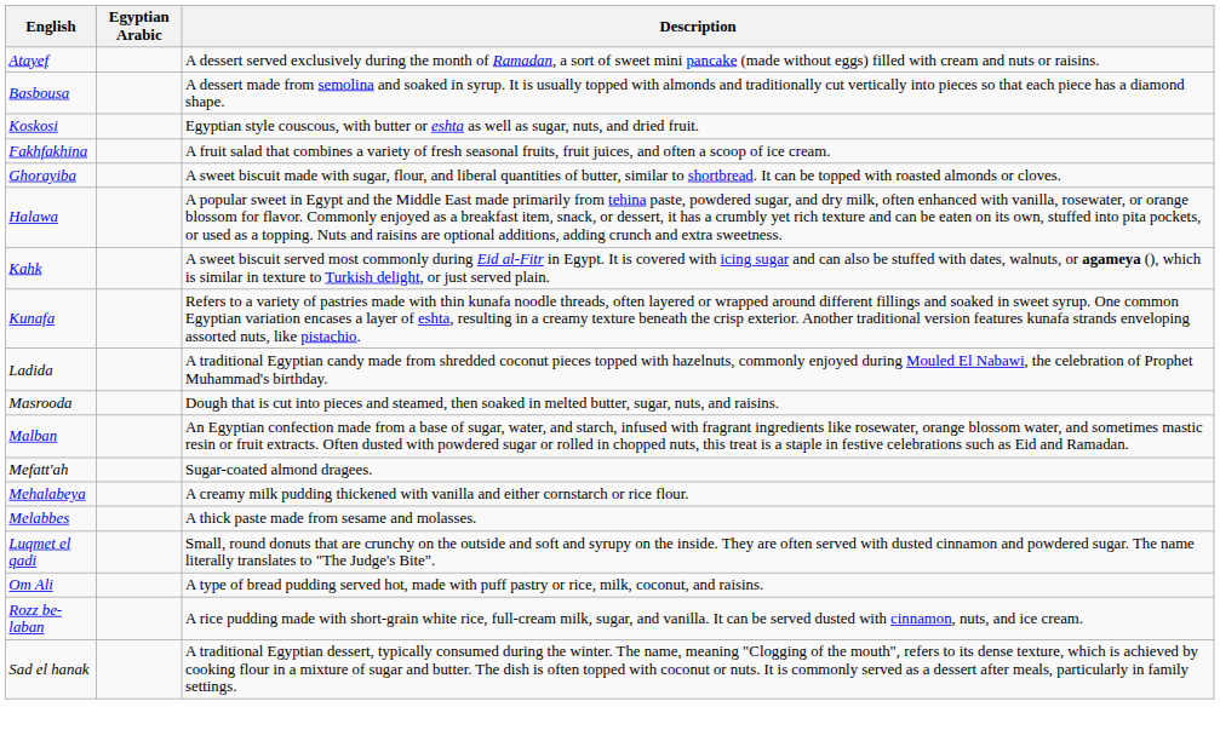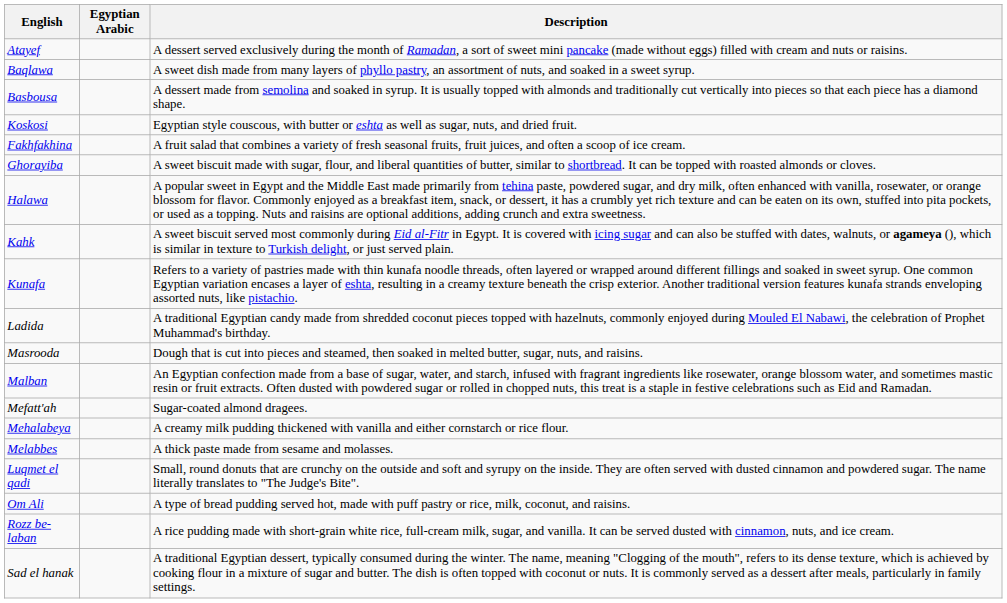+ row: Baqlawa | A sweet dish made from many layers of phyllo pastry, an assortment of nuts, and soaked in a sweet syrup.
